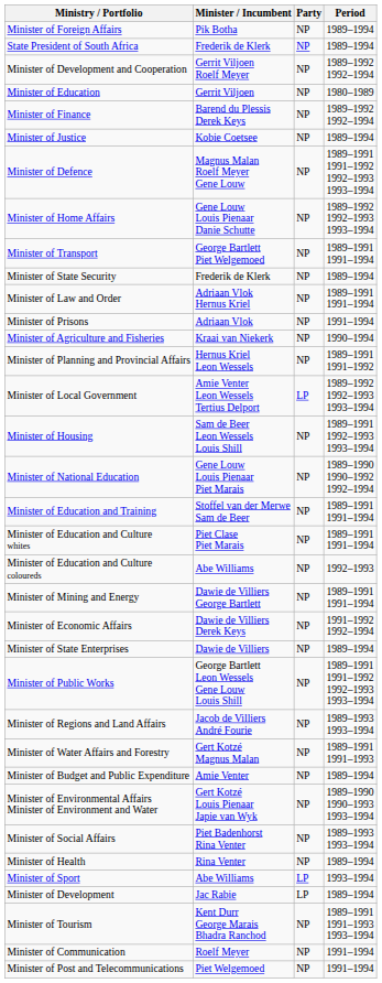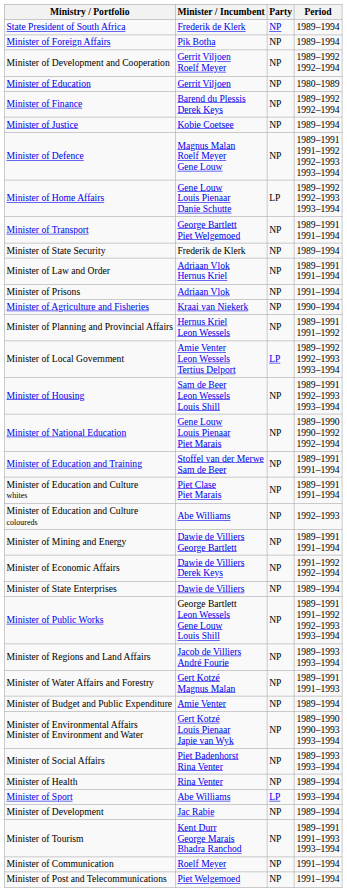rows swapped: State President of South Africa <-> Minister of Foreign Affairs
Minister of Home Affairs | Party: NP -> LP
Minister of Development | Party: LP -> NP
